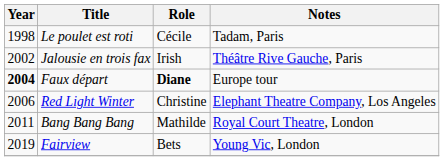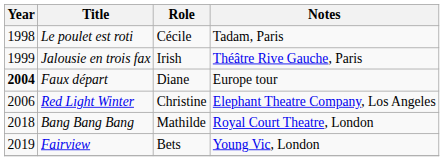Jalousie en trois fax | Year: 2002 -> 1999
Faux départ | Role: bold -> normal
Bang Bang Bang | Year: 2011 -> 2018
